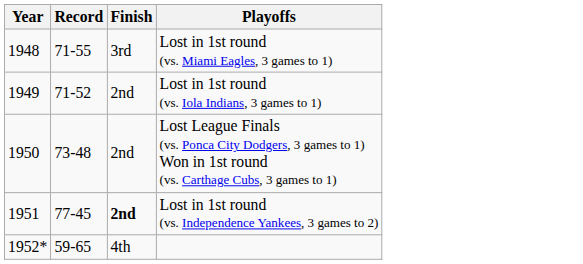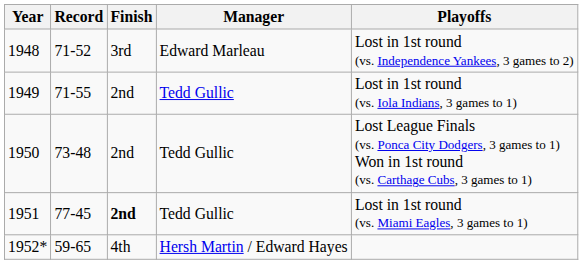+ column: Manager | Edward Marleau | Tedd Gullic | Tedd Gullic | Tedd Gullic | Hersh Martin / Edward Hayes
1948 | Record: 71-55 -> 71-52
1948 | Playoffs: Lost in 1st round (vs. Miami Eagles, 3 games to 1) -> Lost in 1st round (vs. Independence Yankees, 3 games to 2)
1949 | Record: 71-52 -> 71-55
1951 | Playoffs: Lost in 1st round (vs. Independence Yankees, 3 games to 2) -> Lost in 1st round (vs. Miami Eagles, 3 games to 1)
